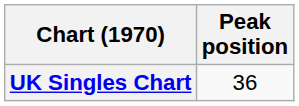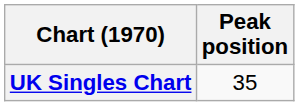UK Singles Chart | Peak position: 36 -> 35
